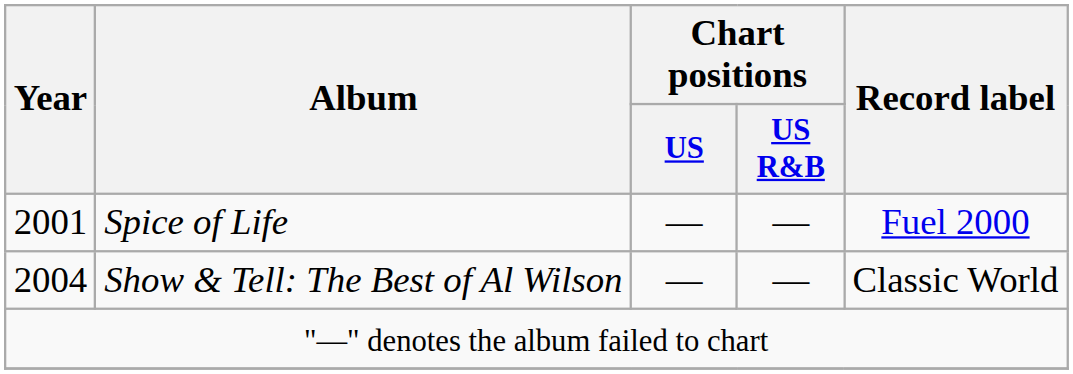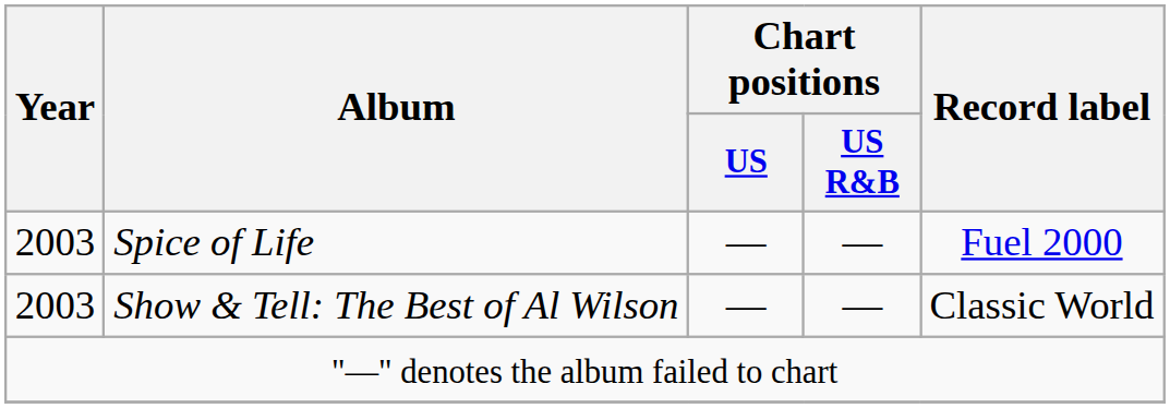Spice of Life | Year: 2001 -> 2003
Show & Tell: The Best of Al Wilson | Year: 2004 -> 2003
